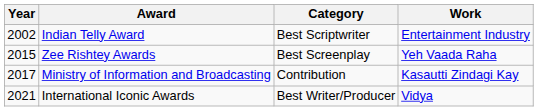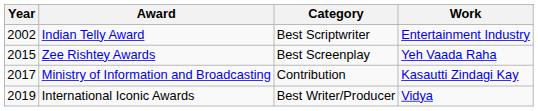International Iconic Awards | Year: 2021 -> 2019
